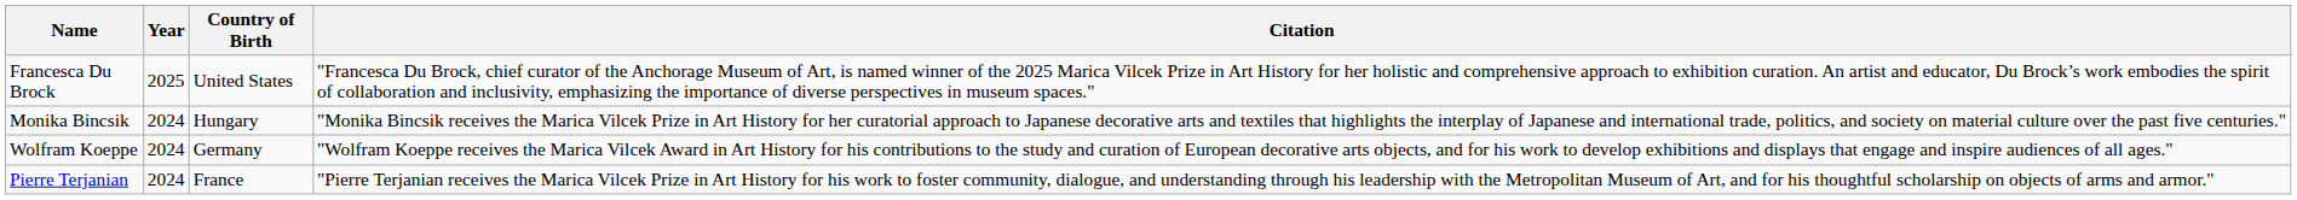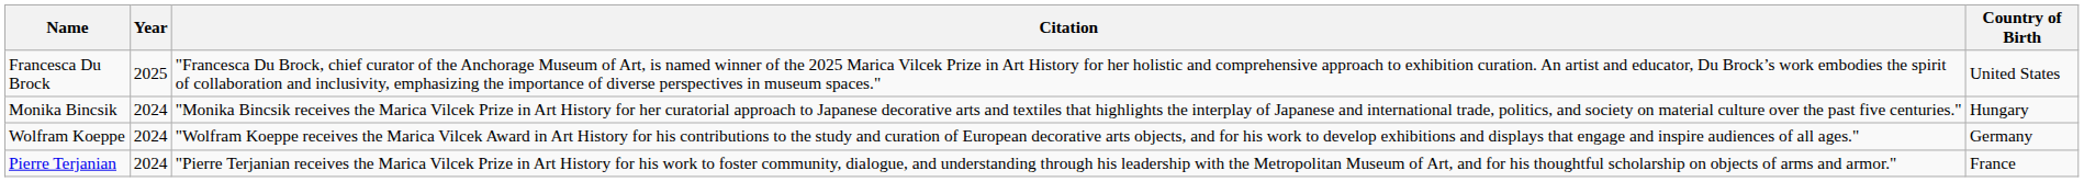columns swapped: Citation <-> Country of Birth
